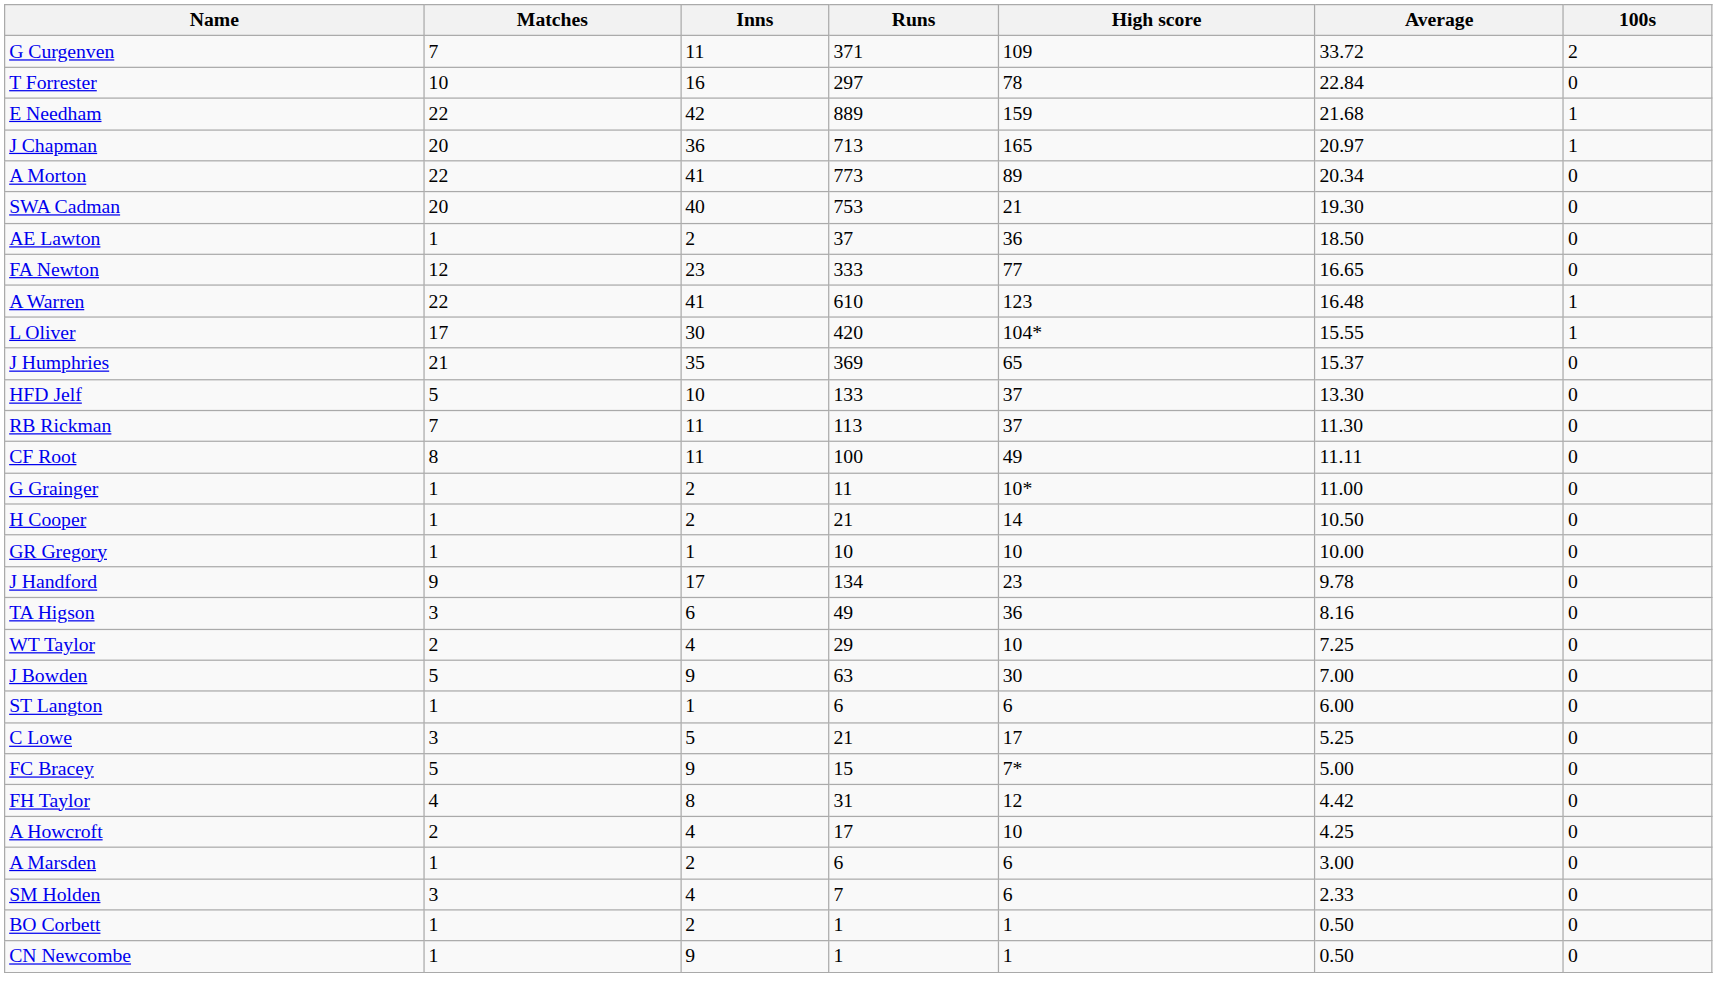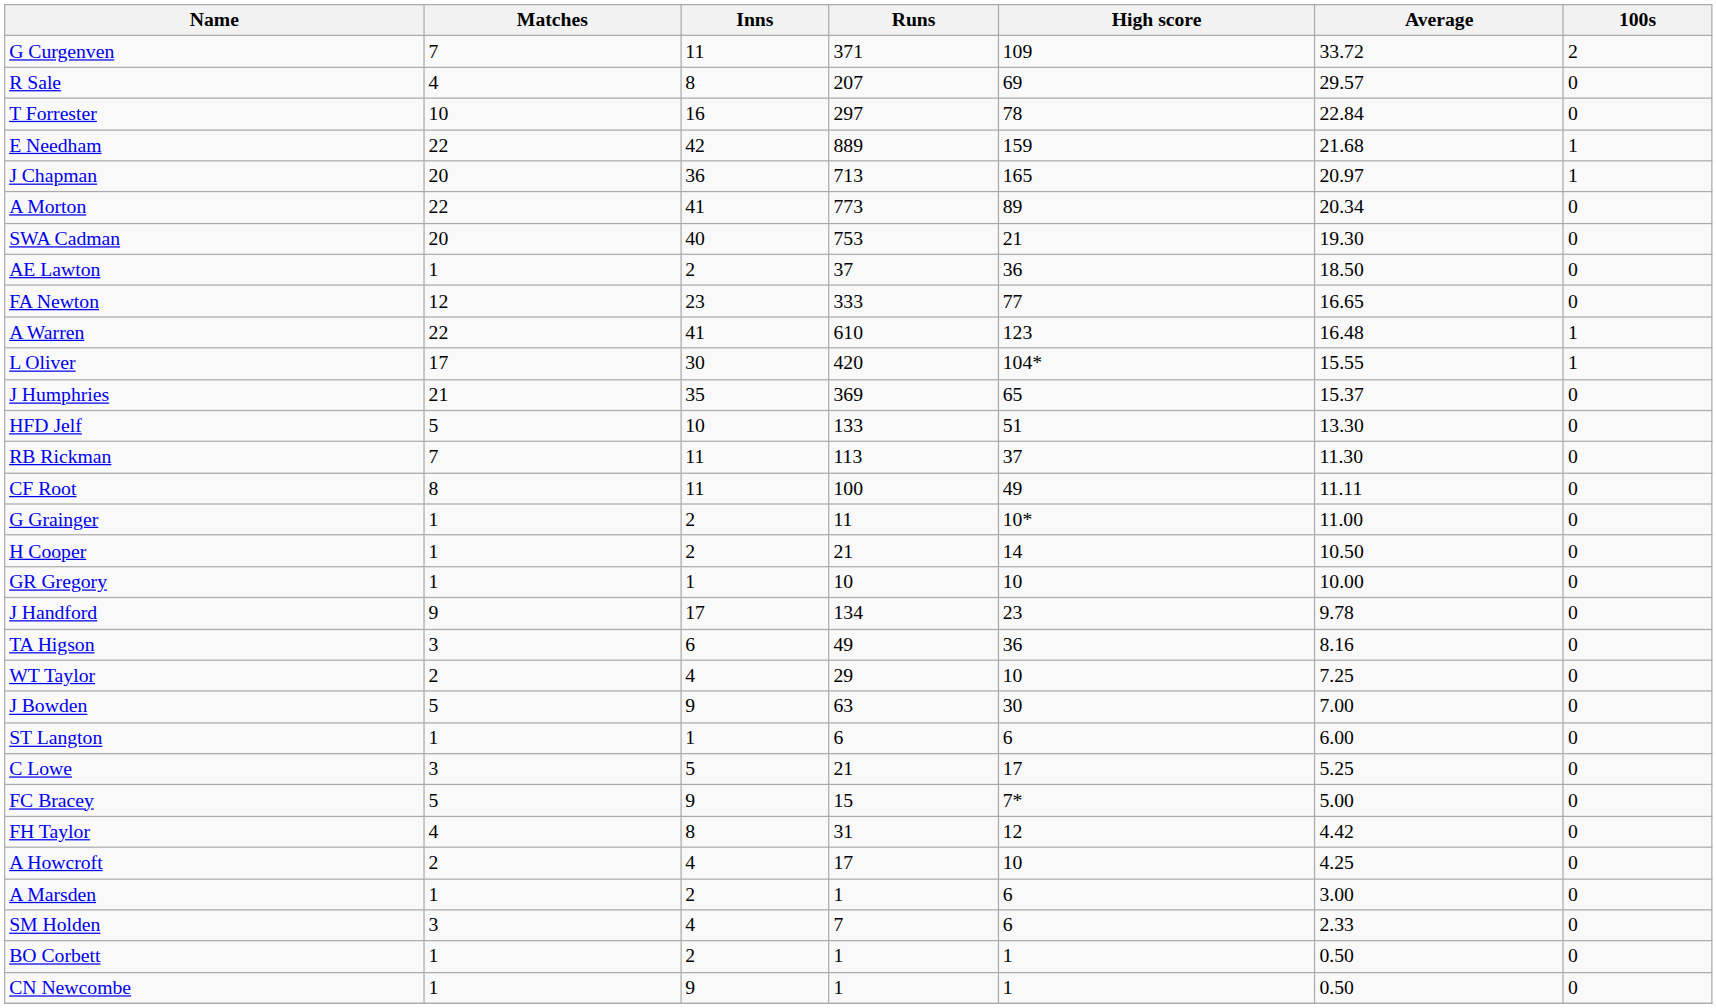+ row: R Sale | 4 | 8 | 207 | 69 | 29.57 | 0
HFD Jelf | High score: 37 -> 51
A Marsden | Runs: 6 -> 1
